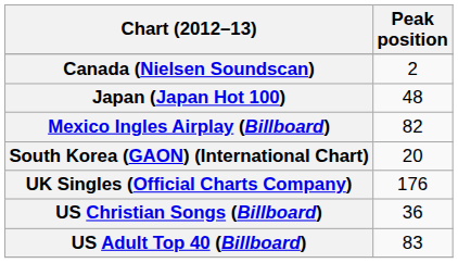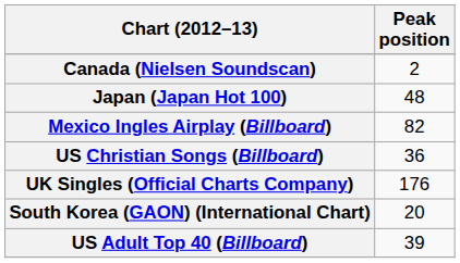rows swapped: South Korea (GAON) (International Chart) <-> US Christian Songs (Billboard)
US Adult Top 40 (Billboard) | Peak position: 83 -> 39
